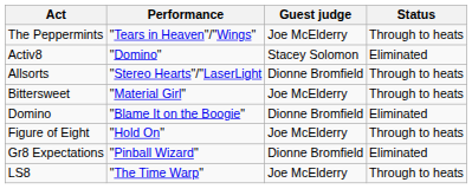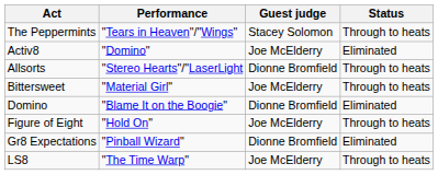The Peppermints | Guest judge: Joe McElderry -> Stacey Solomon
Activ8 | Guest judge: Stacey Solomon -> Joe McElderry
